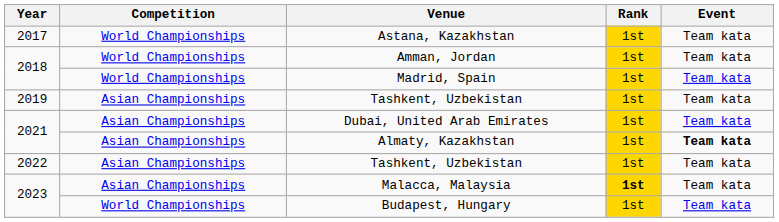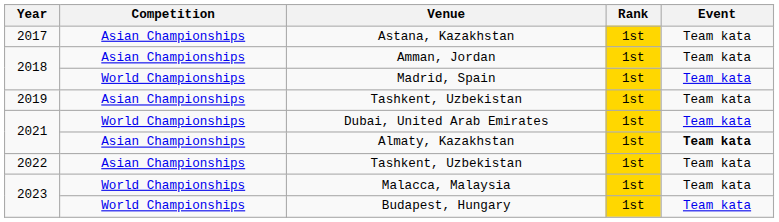Astana, Kazakhstan | Competition: World Championships -> Asian Championships
Amman, Jordan | Competition: World Championships -> Asian Championships
Dubai, United Arab Emirates | Competition: Asian Championships -> World Championships
Malacca, Malaysia | Competition: Asian Championships -> World Championships
Malacca, Malaysia | Rank: bold -> normal
